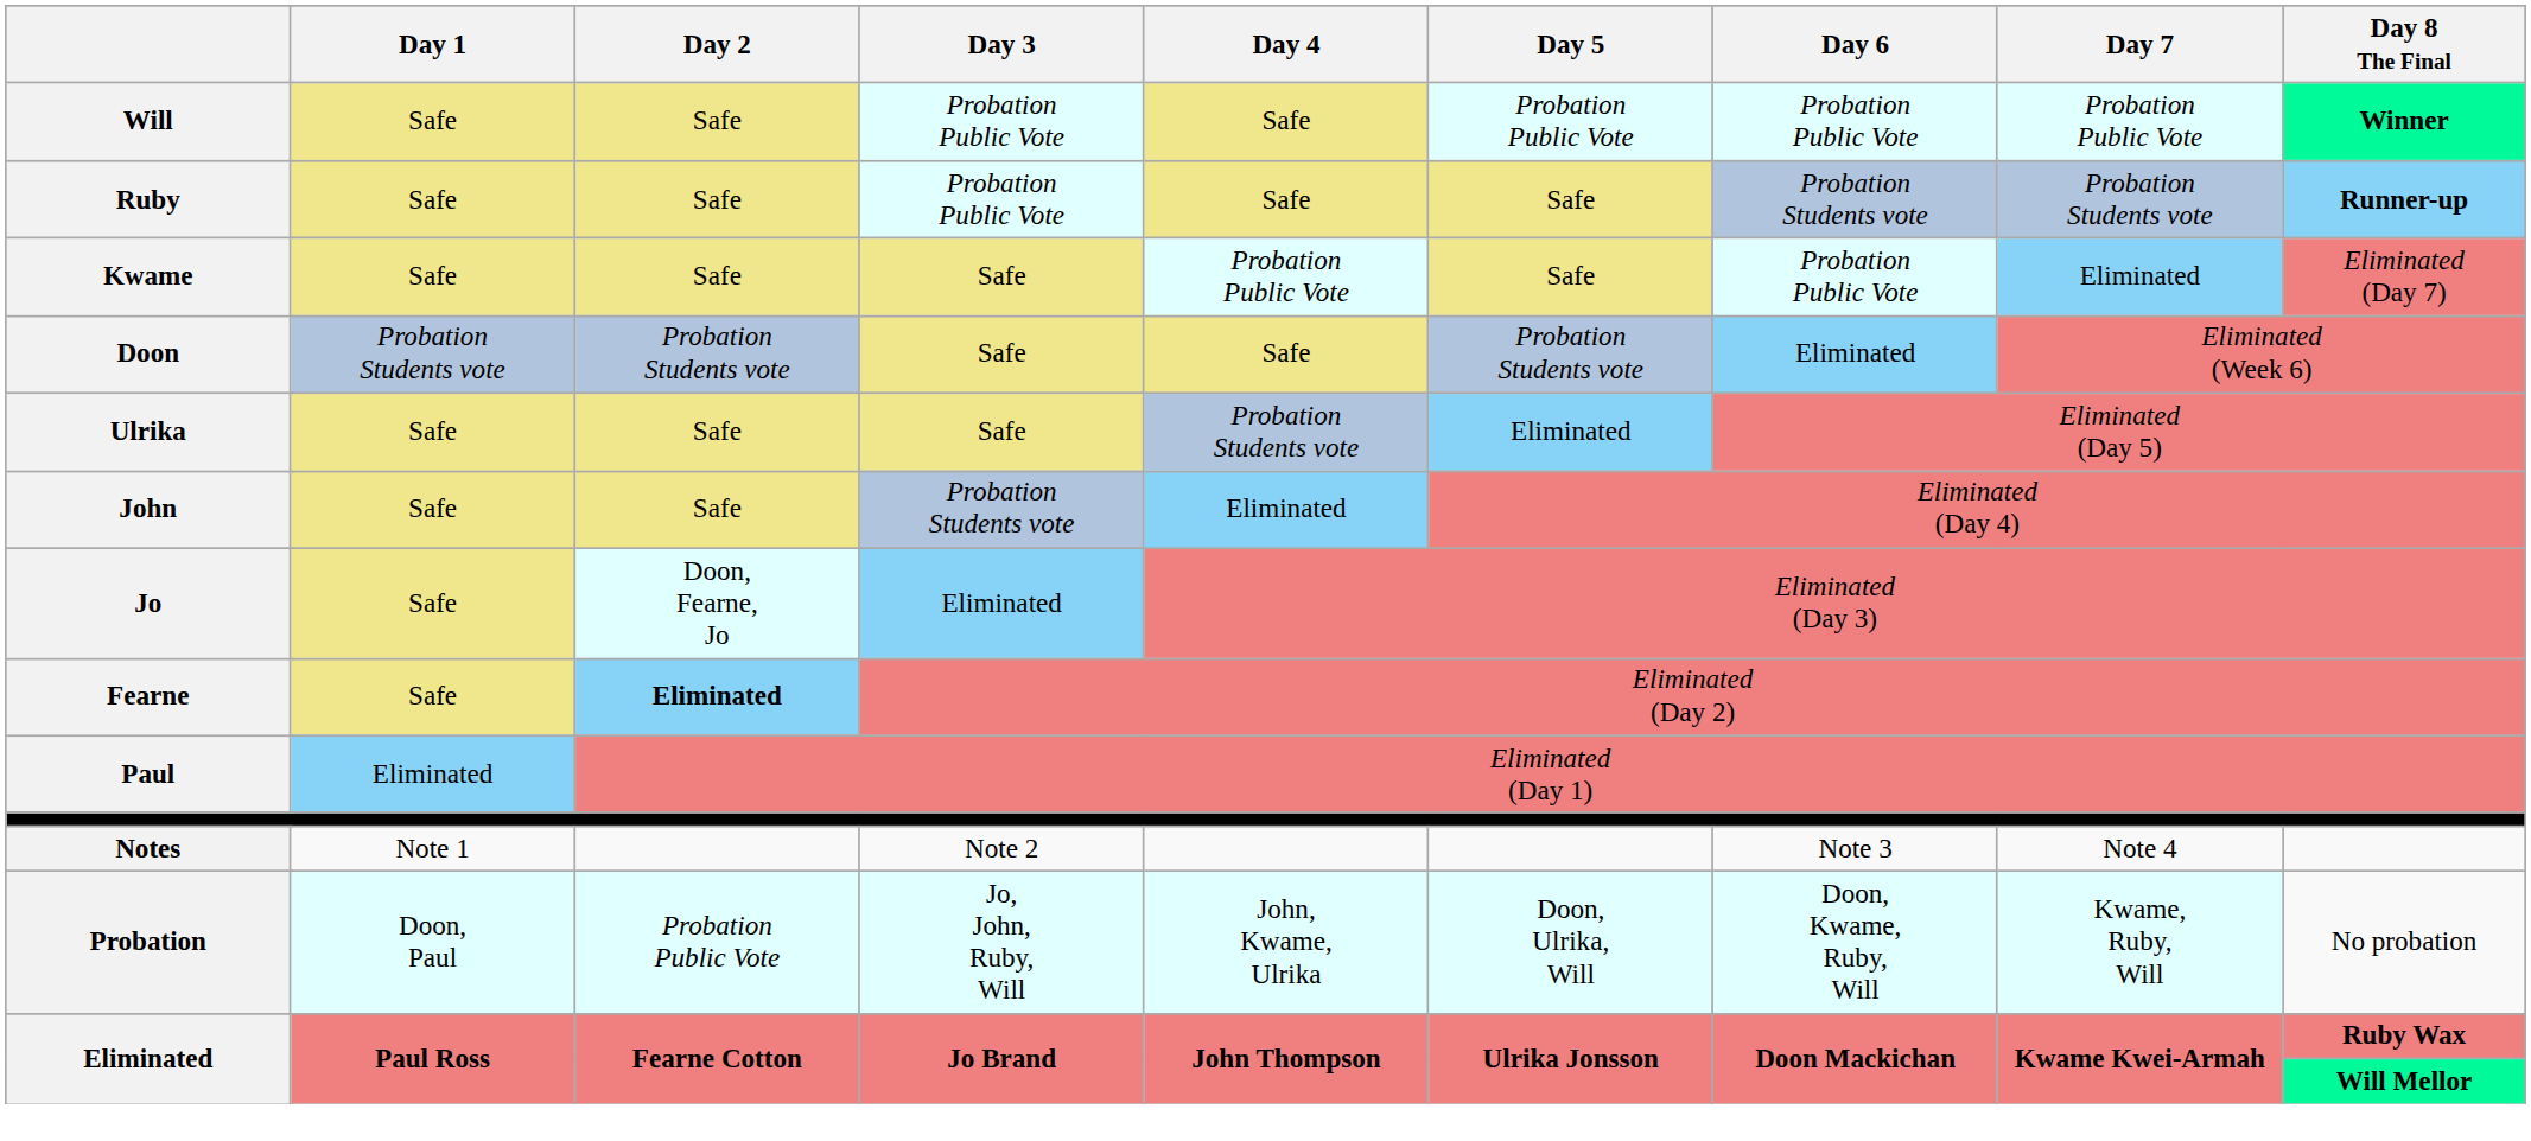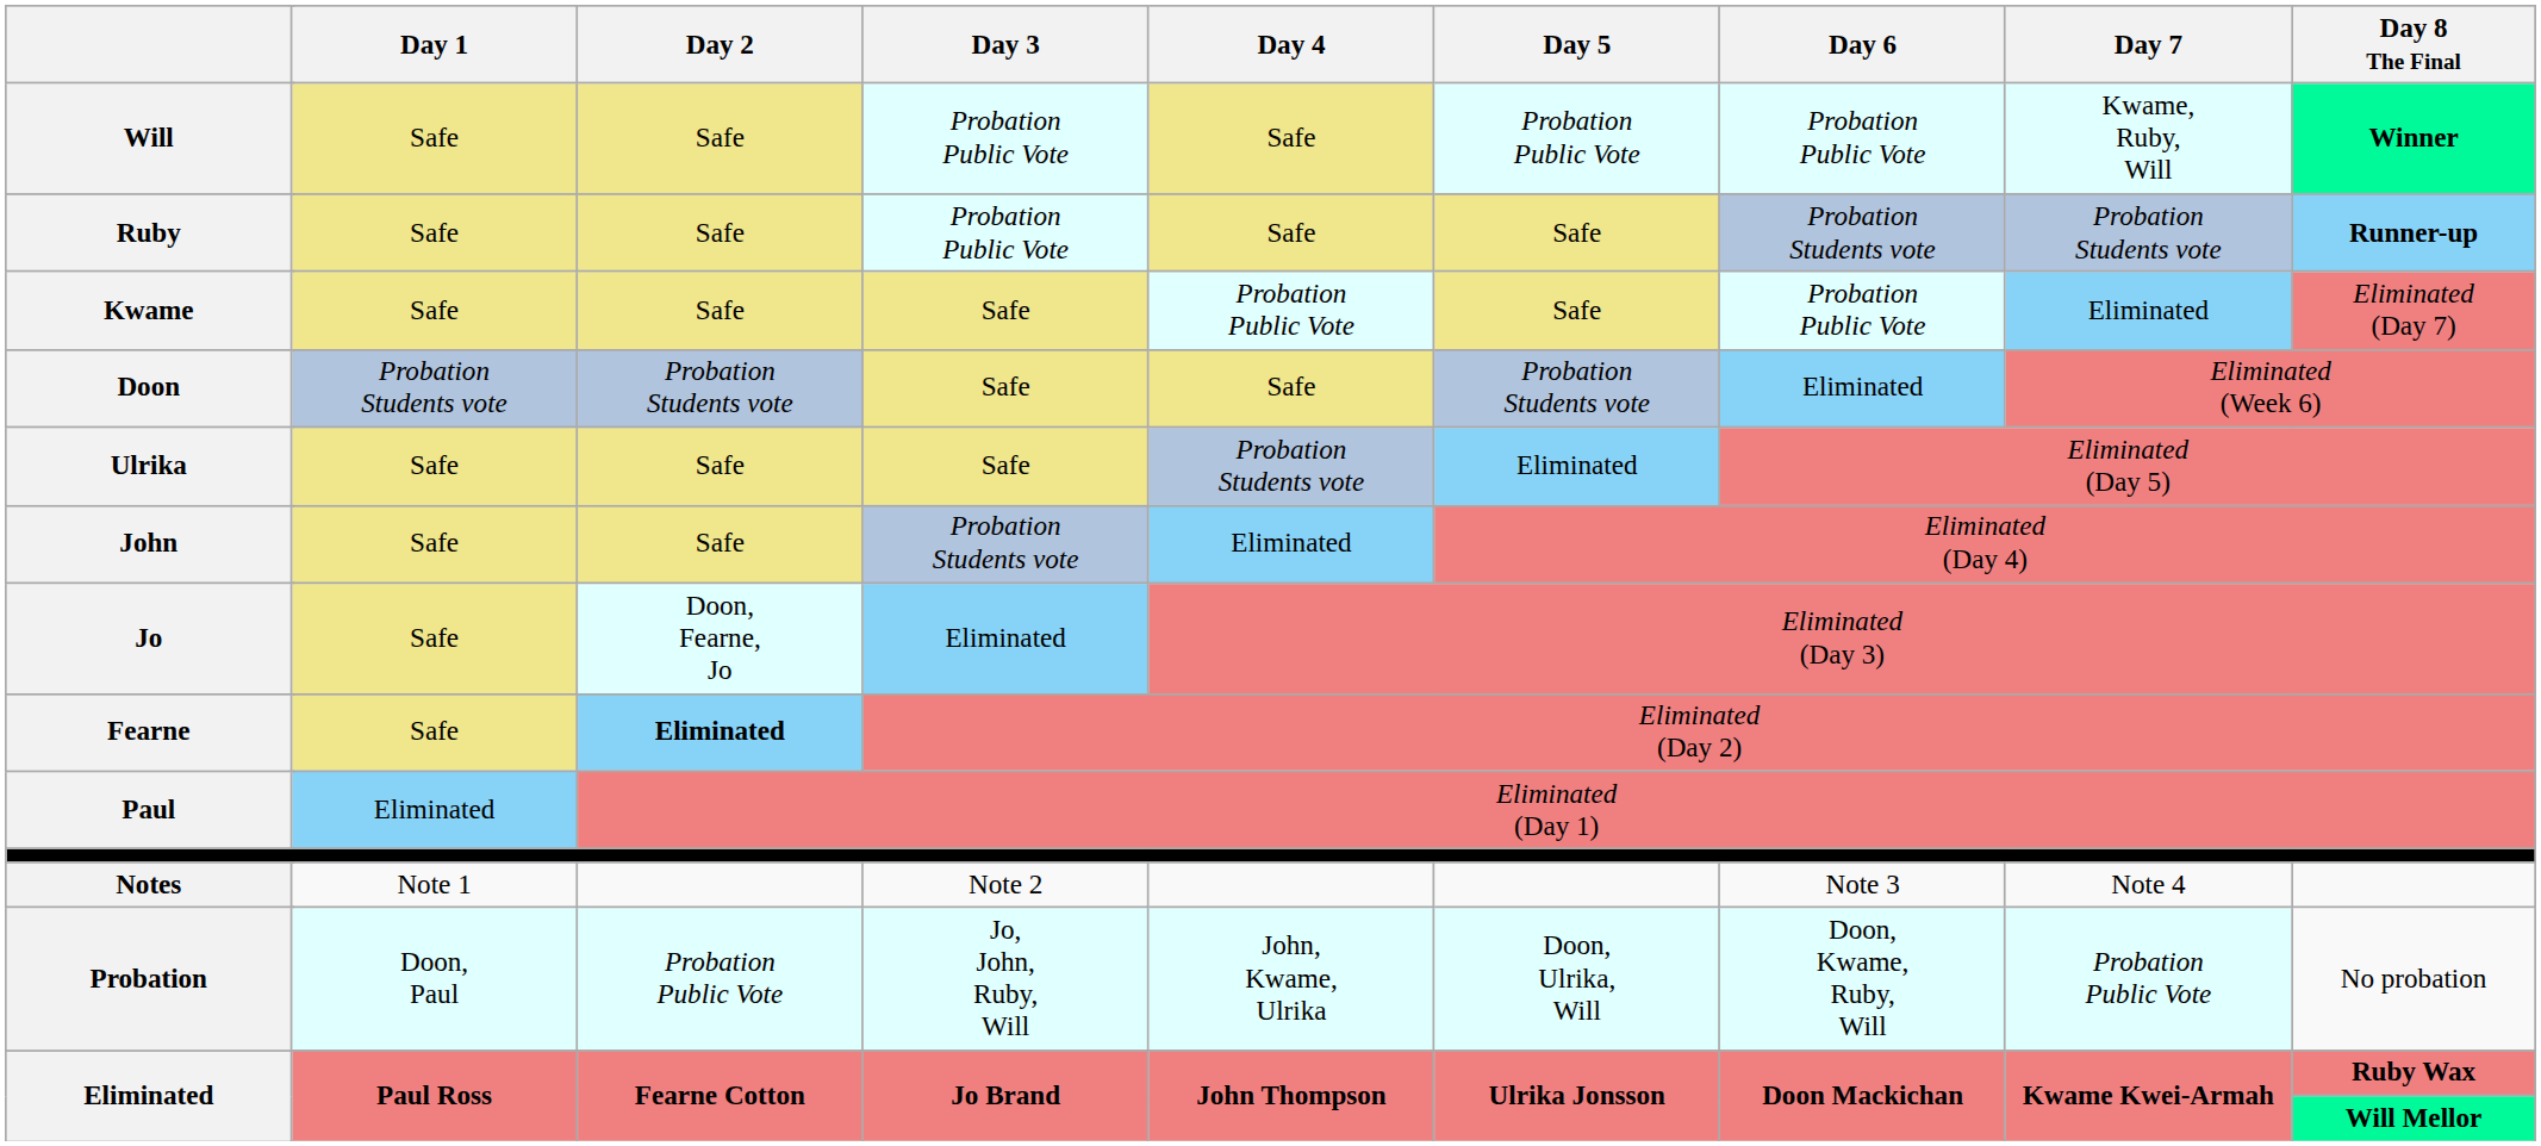Will | Day 7: Probation Public Vote -> Kwame, Ruby, Will
Probation | Day 7: Kwame, Ruby, Will -> Probation Public Vote
